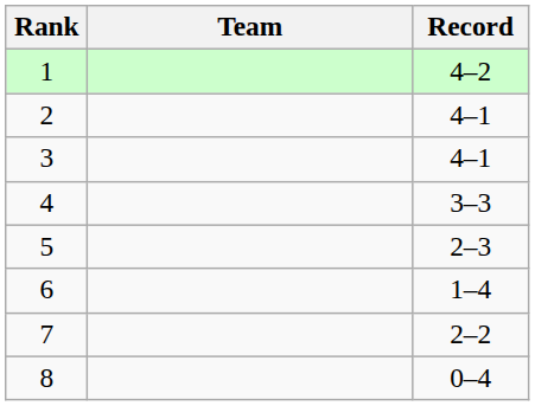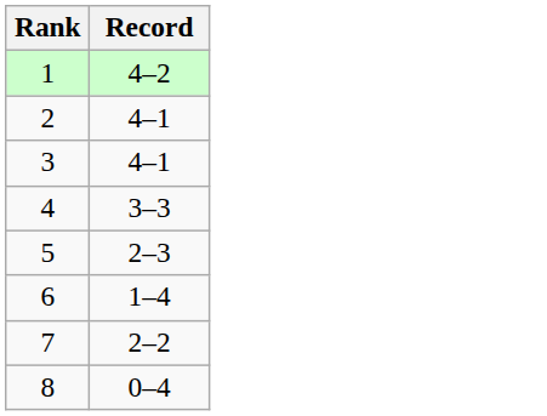- column: Team
